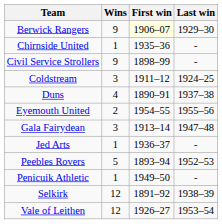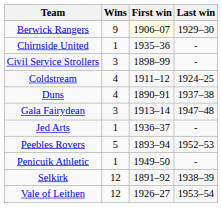Civil Service Strollers | Wins: 9 -> 3
Coldstream | Wins: 3 -> 4
- row: Eyemouth United | 2 | 1954–55 | 1955–56
